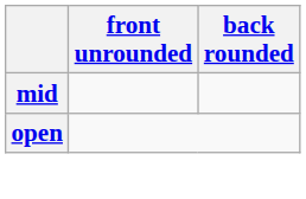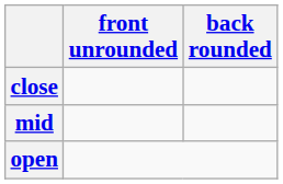+ row: close
